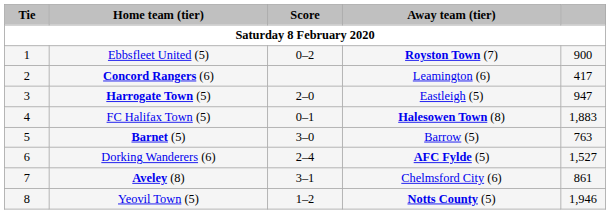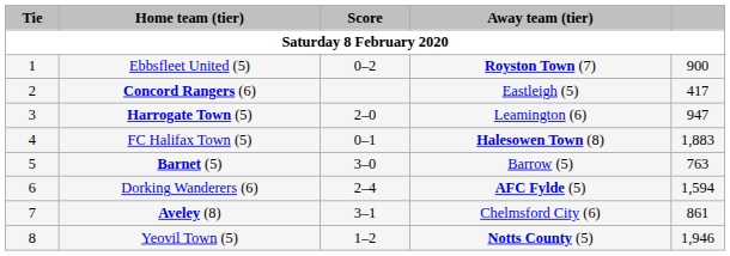Concord Rangers (6) | Away team (tier): Leamington (6) -> Eastleigh (5)
Harrogate Town (5) | Away team (tier): Eastleigh (5) -> Leamington (6)
Dorking Wanderers (6) | column 5: 1,527 -> 1,594
